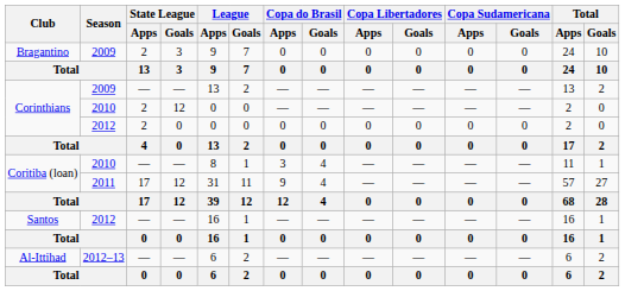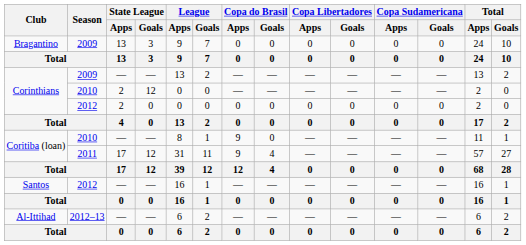Bragantino | State League / Apps: 2 -> 13
Coritiba (loan) / 2010 | Copa do Brasil / Apps: 3 -> 9
Coritiba (loan) / 2010 | Copa do Brasil / Goals: 4 -> 0
